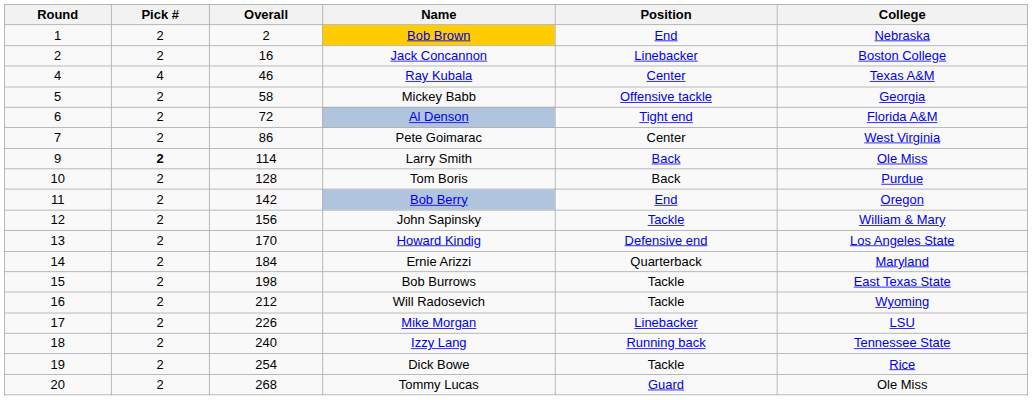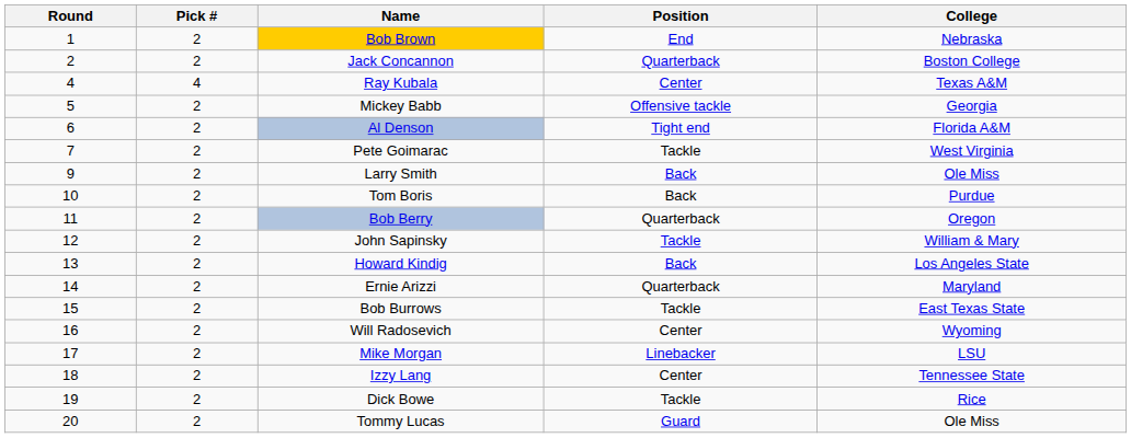- column: Overall | 2 | 16 | 46 | 58 | 72 | 86 | 114 | 128 | 142 | 156 | 170 | 184 | 198 | 212 | 226 | 240 | 254 | 268
Jack Concannon | Position: Linebacker -> Quarterback
Pete Goimarac | Position: Center -> Tackle
Larry Smith | Pick #: bold -> normal
Bob Berry | Position: End -> Quarterback
Howard Kindig | Position: Defensive end -> Back
Will Radosevich | Position: Tackle -> Center
Izzy Lang | Position: Running back -> Center
